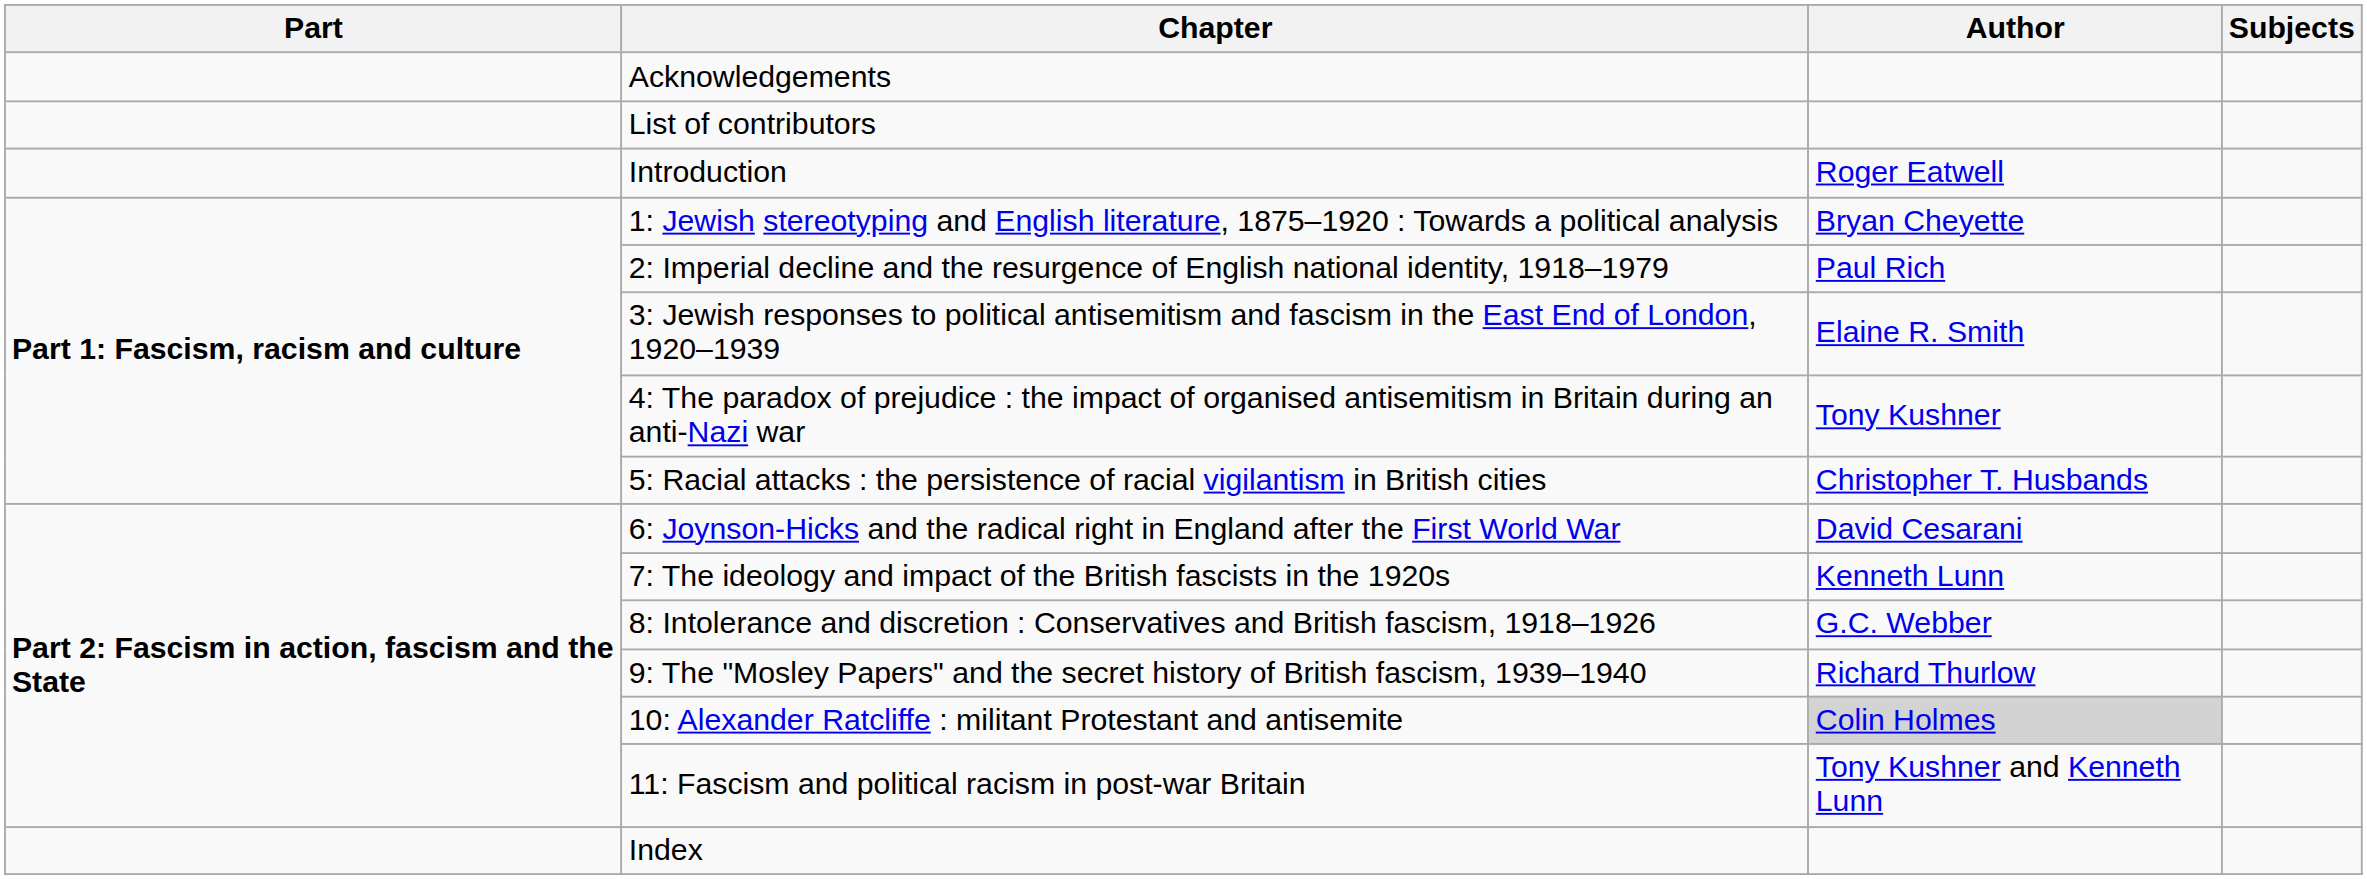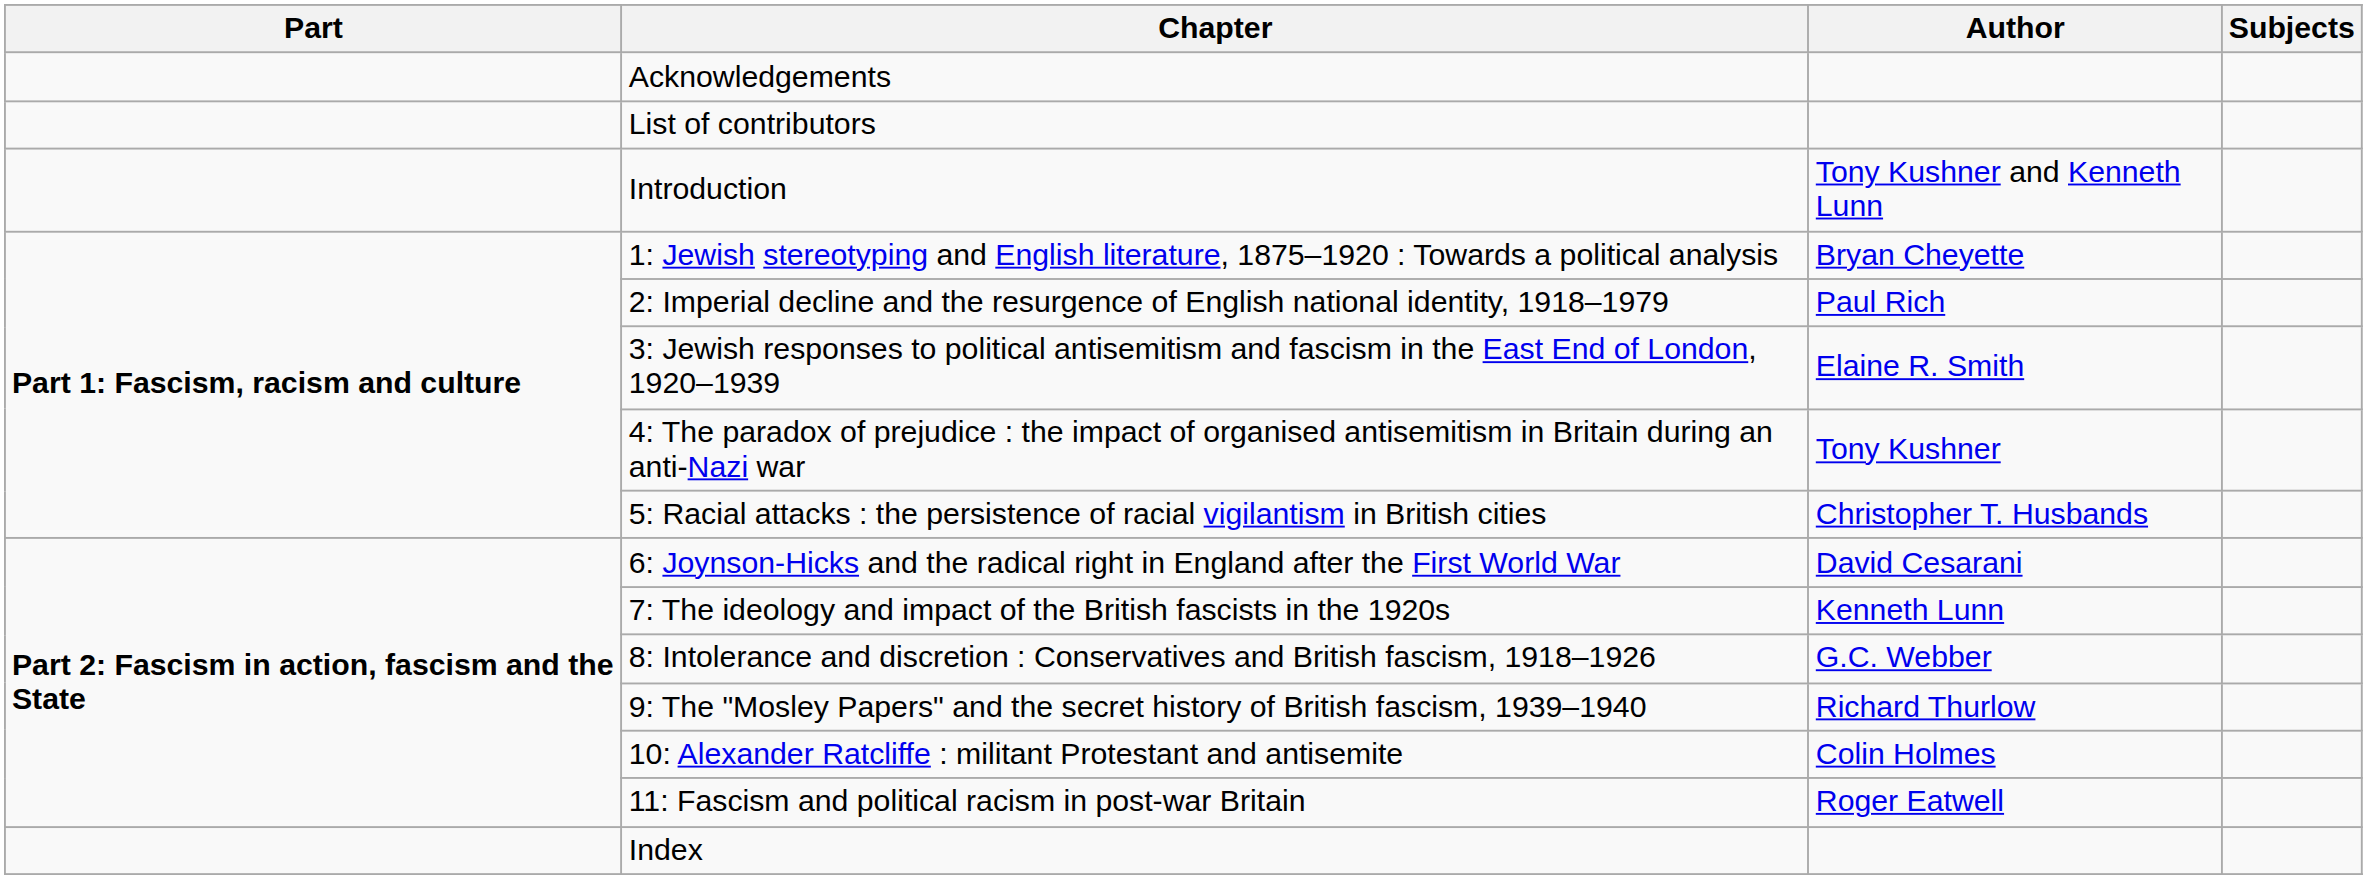Introduction | Author: Roger Eatwell -> Tony Kushner and Kenneth Lunn
10: Alexander Ratcliffe : militant Protestant and antisemite | Author: lightgrey background -> no background
11: Fascism and political racism in post-war Britain | Author: Tony Kushner and Kenneth Lunn -> Roger Eatwell
